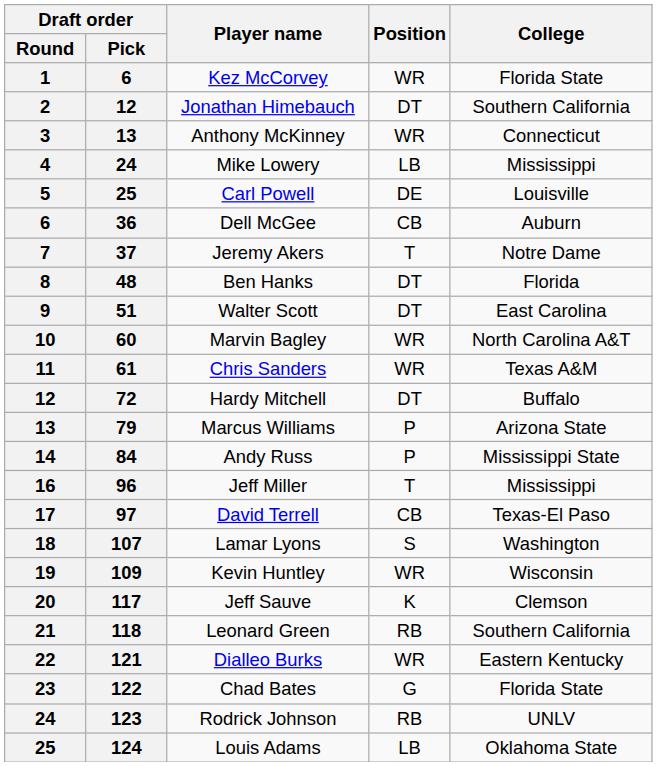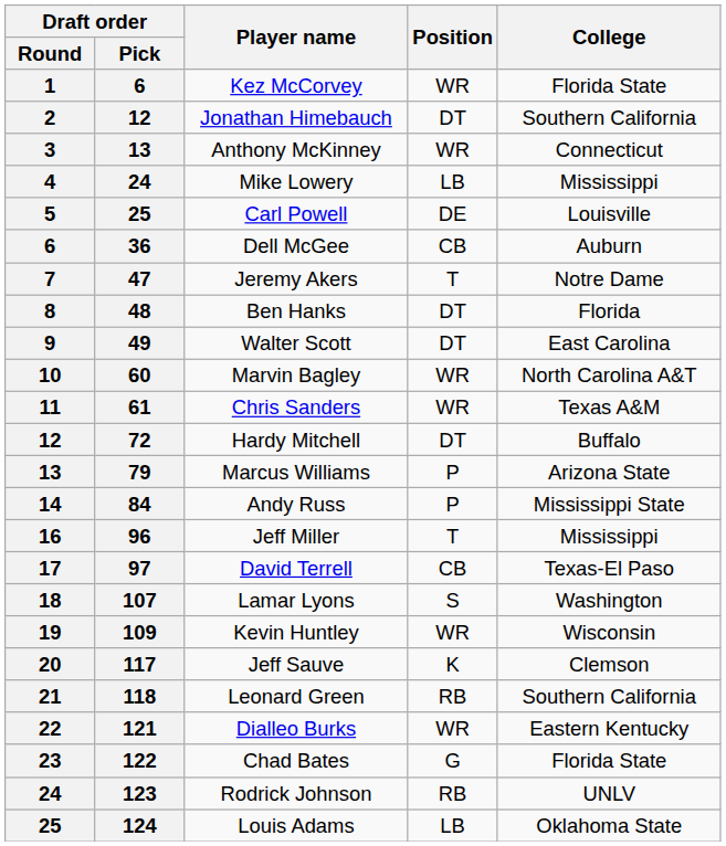Jeremy Akers | Draft order / Pick: 37 -> 47
Walter Scott | Draft order / Pick: 51 -> 49
